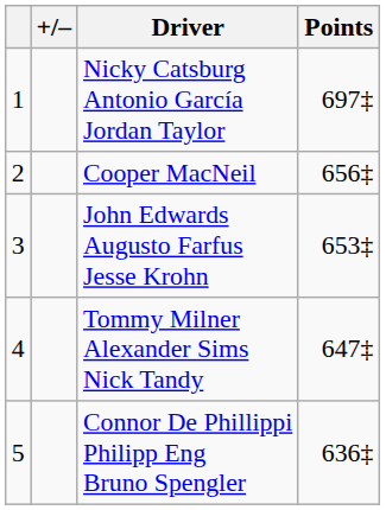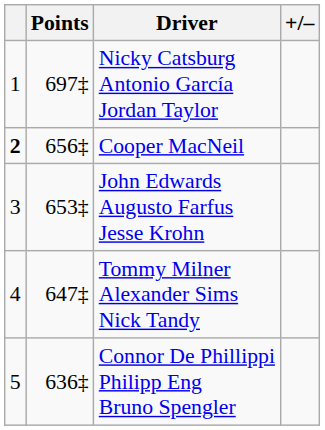columns swapped: +/– <-> Points
Cooper MacNeil | column 1: normal -> bold
